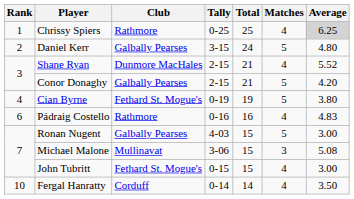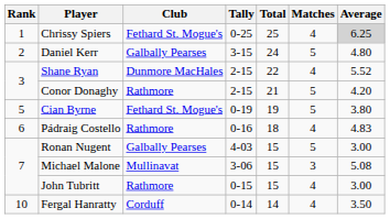Chrissy Spiers | Club: Rathmore -> Fethard St. Mogue's
Shane Ryan | Total: 21 -> 22
Conor Donaghy | Club: Galbally Pearses -> Rathmore
Cian Byrne | Rank: 4 -> 5
Pádraig Costello | Total: 16 -> 18
John Tubritt | Club: Fethard St. Mogue's -> Rathmore
